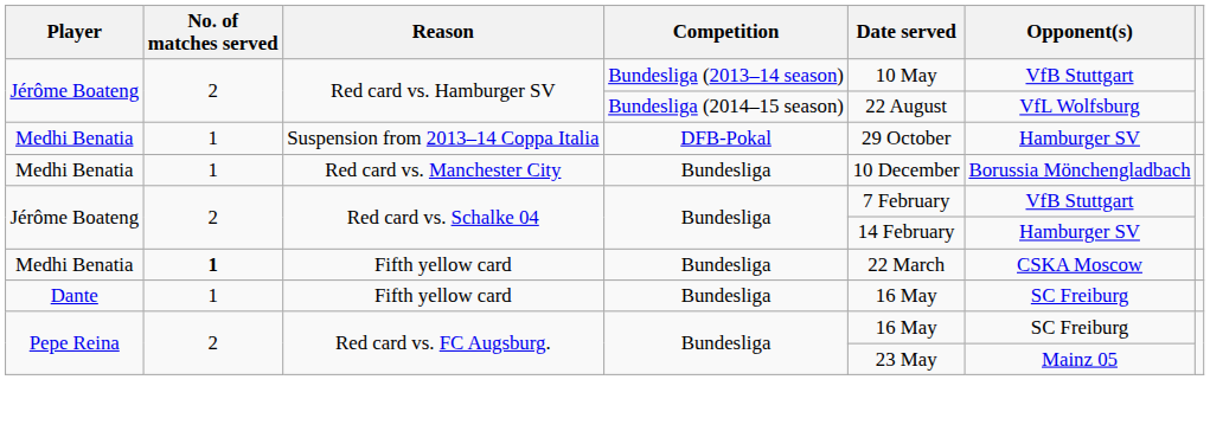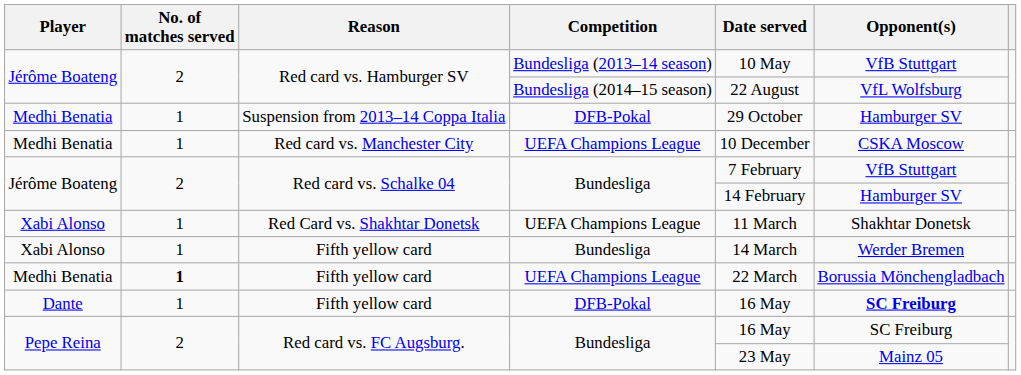Red card vs. Manchester City | Competition: Bundesliga -> UEFA Champions League
Red card vs. Manchester City | Opponent(s): Borussia Mönchengladbach -> CSKA Moscow
+ row: Xabi Alonso | 1 | Red Card vs. Shakhtar Donetsk | UEFA Champions League | 11 March | Shakhtar Donetsk
+ row: Xabi Alonso | 1 | Fifth yellow card | Bundesliga | 14 March | Werder Bremen
Medhi Benatia / Fifth yellow card | Competition: Bundesliga -> UEFA Champions League
Medhi Benatia / Fifth yellow card | Opponent(s): CSKA Moscow -> Borussia Mönchengladbach
Dante / Fifth yellow card | Competition: Bundesliga -> DFB-Pokal
Dante / Fifth yellow card | Opponent(s): normal -> bold
